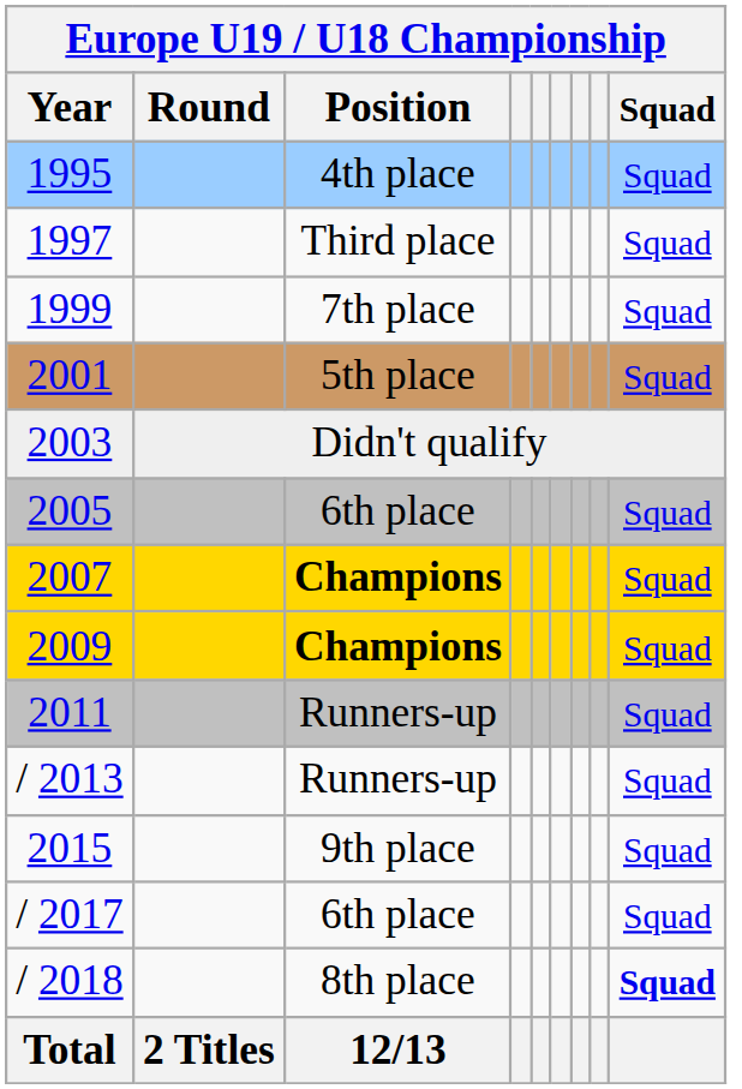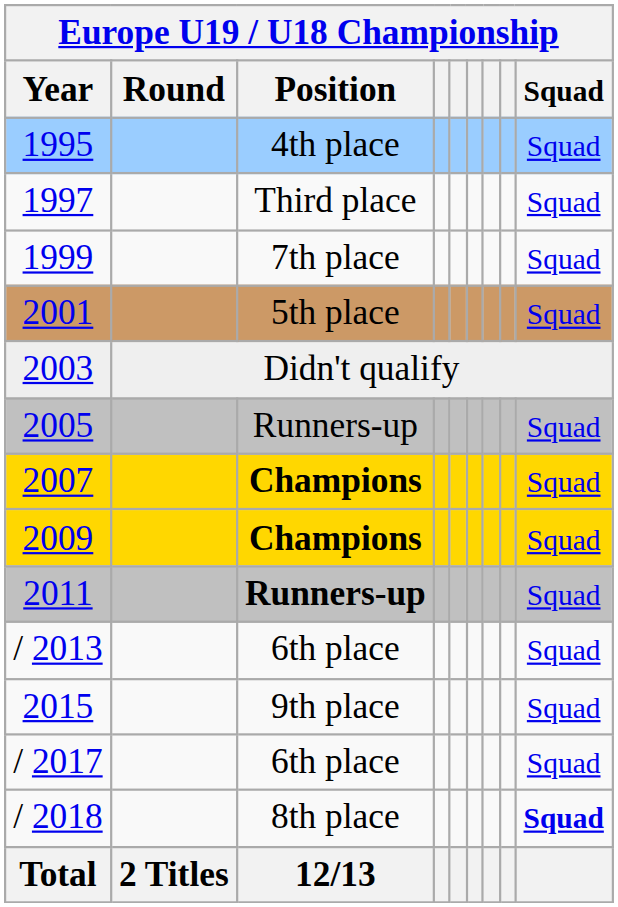2005 | Europe U19 / U18 Championship / Position: 6th place -> Runners-up
2011 | Europe U19 / U18 Championship / Position: normal -> bold
/ 2013 | Europe U19 / U18 Championship / Position: Runners-up -> 6th place
